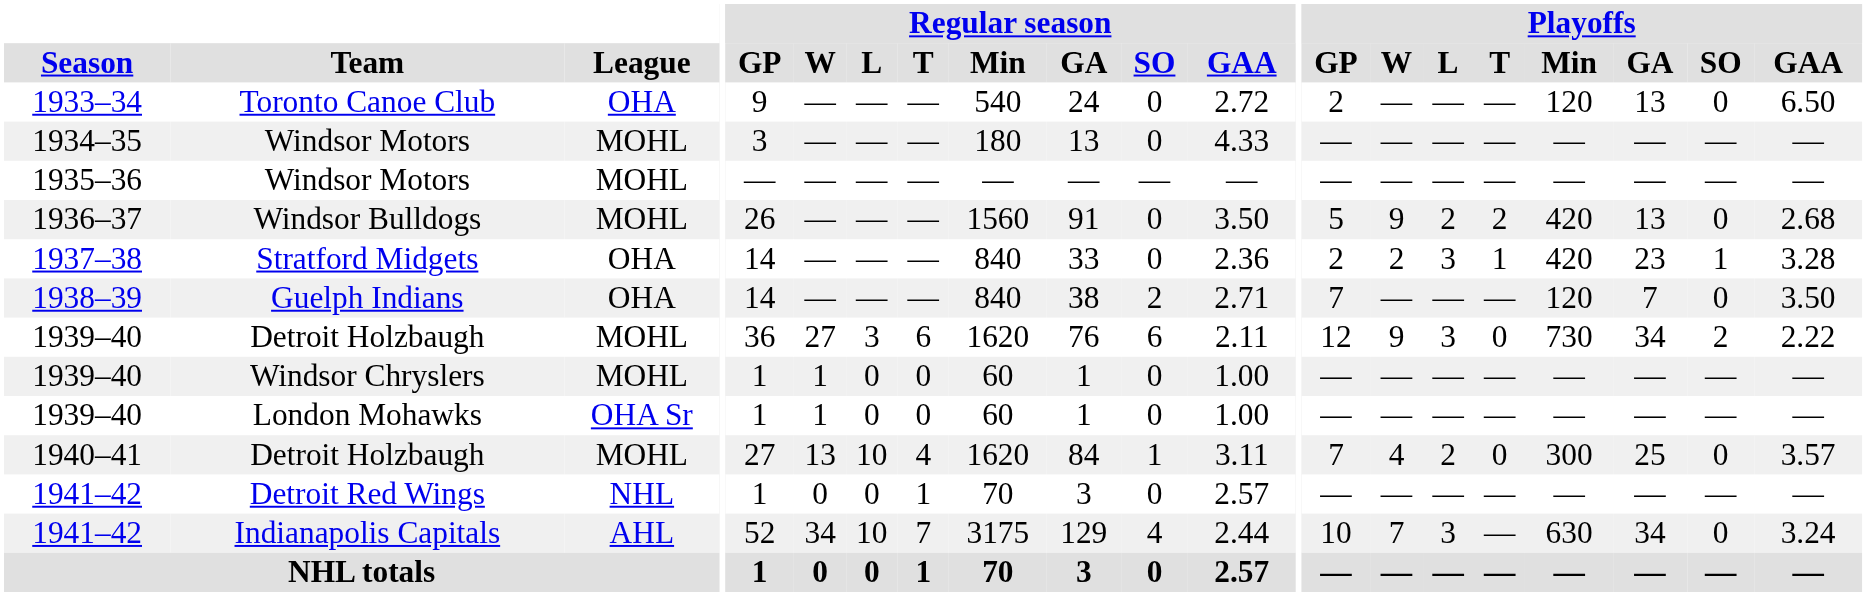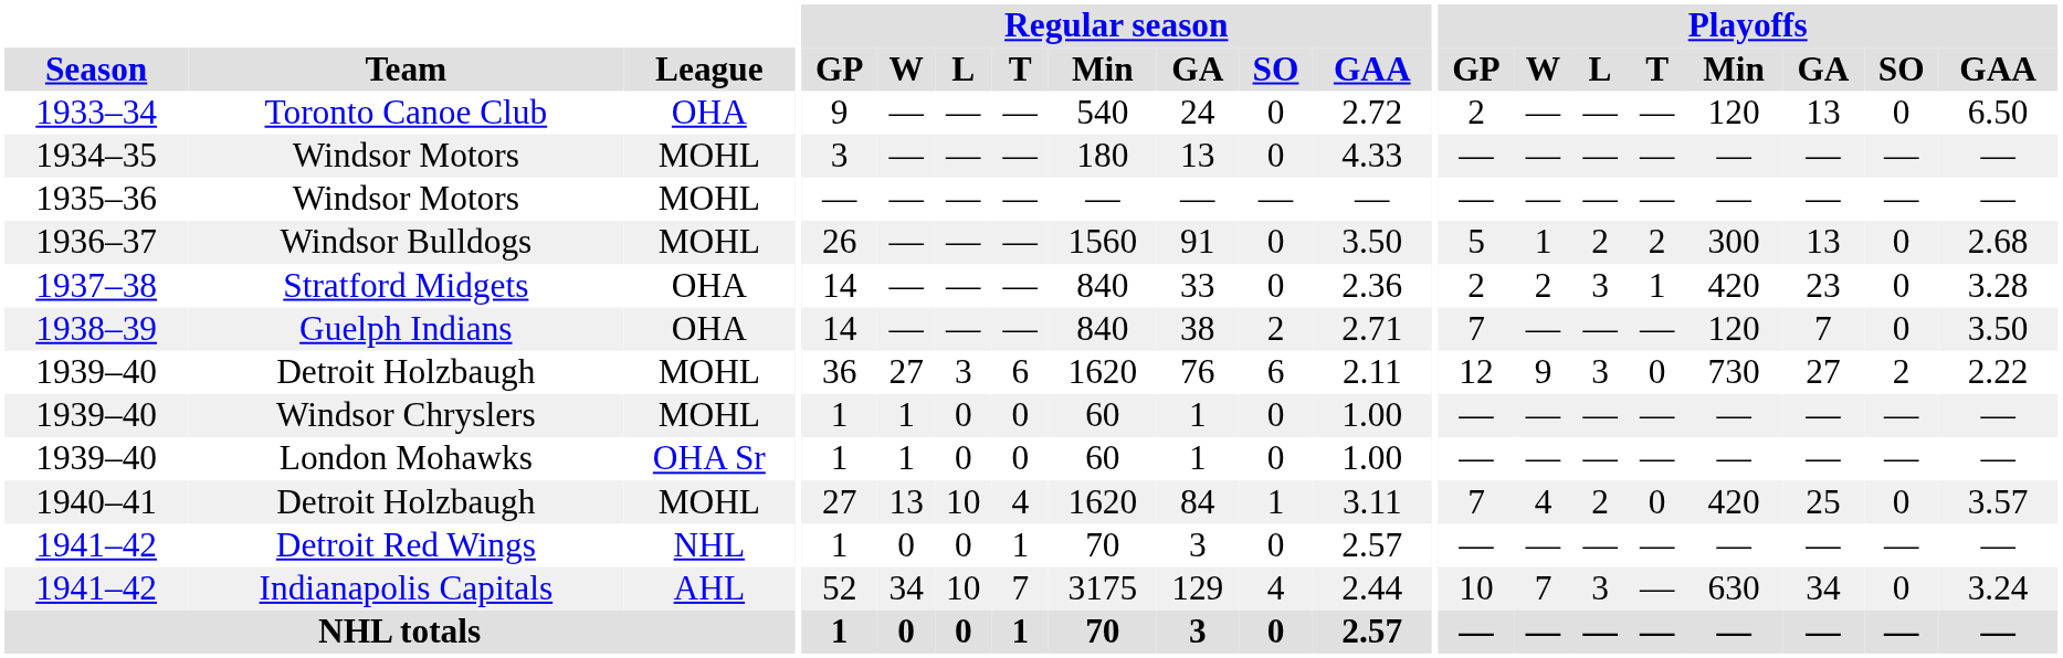Windsor Bulldogs | Playoffs / W: 9 -> 1
Windsor Bulldogs | Playoffs / Min: 420 -> 300
Stratford Midgets | Playoffs / SO: 1 -> 0
1939–40 / Detroit Holzbaugh | Playoffs / GA: 34 -> 27
1940–41 / Detroit Holzbaugh | Playoffs / Min: 300 -> 420
